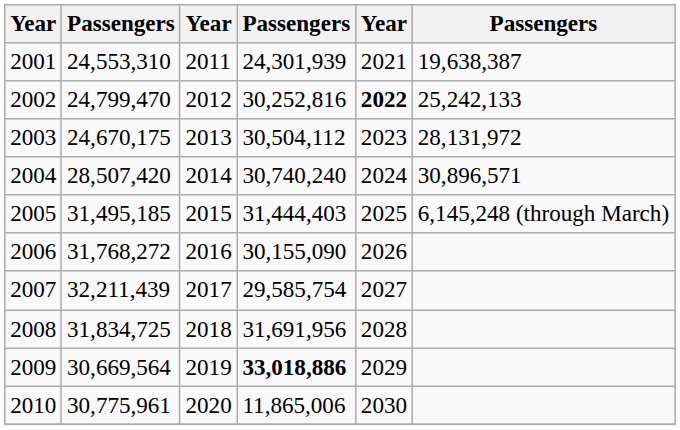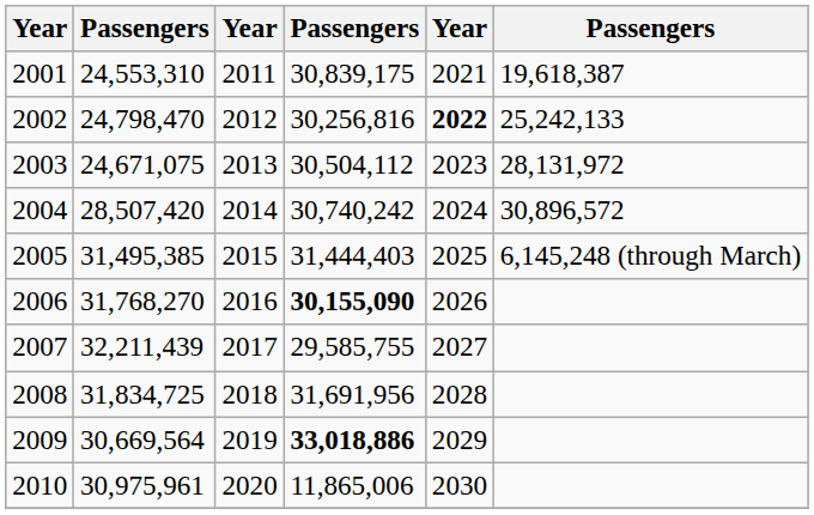2001 | column 4: 24,301,939 -> 30,839,175
2001 | column 6: 19,638,387 -> 19,618,387
2002 | column 2: 24,799,470 -> 24,798,470
2002 | column 4: 30,252,816 -> 30,256,816
2003 | column 2: 24,670,175 -> 24,671,075
2004 | column 4: 30,740,240 -> 30,740,242
2004 | column 6: 30,896,571 -> 30,896,572
2005 | column 2: 31,495,185 -> 31,495,385
2006 | column 2: 31,768,272 -> 31,768,270
2006 | column 4: normal -> bold
2007 | column 4: 29,585,754 -> 29,585,755
2010 | column 2: 30,775,961 -> 30,975,961
